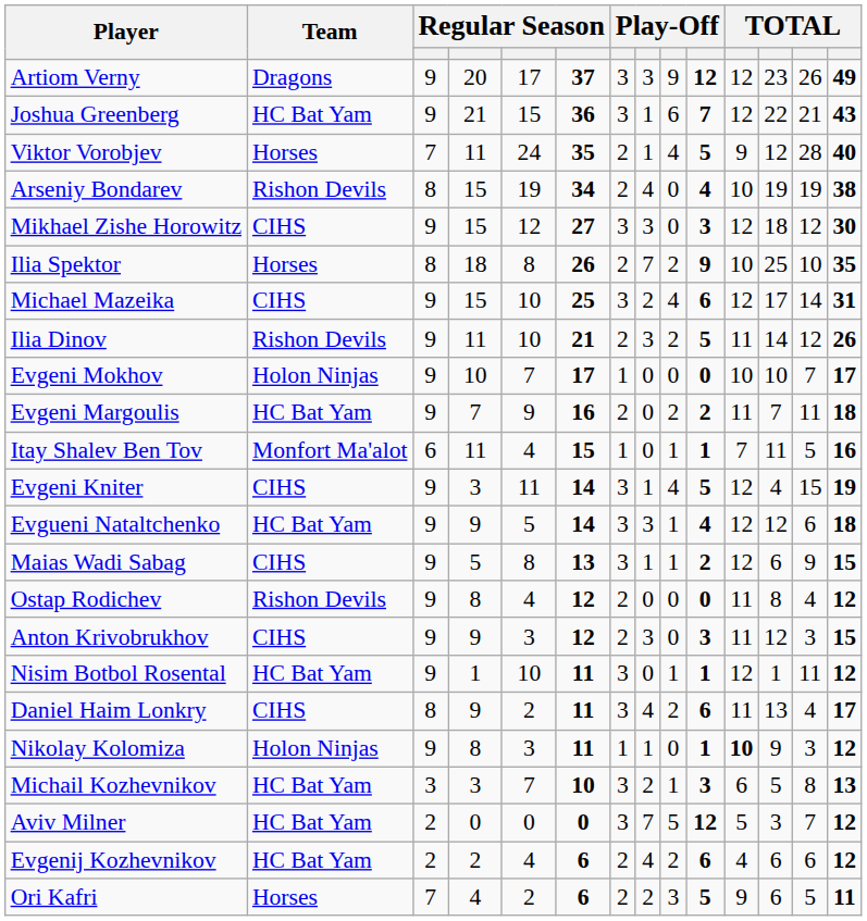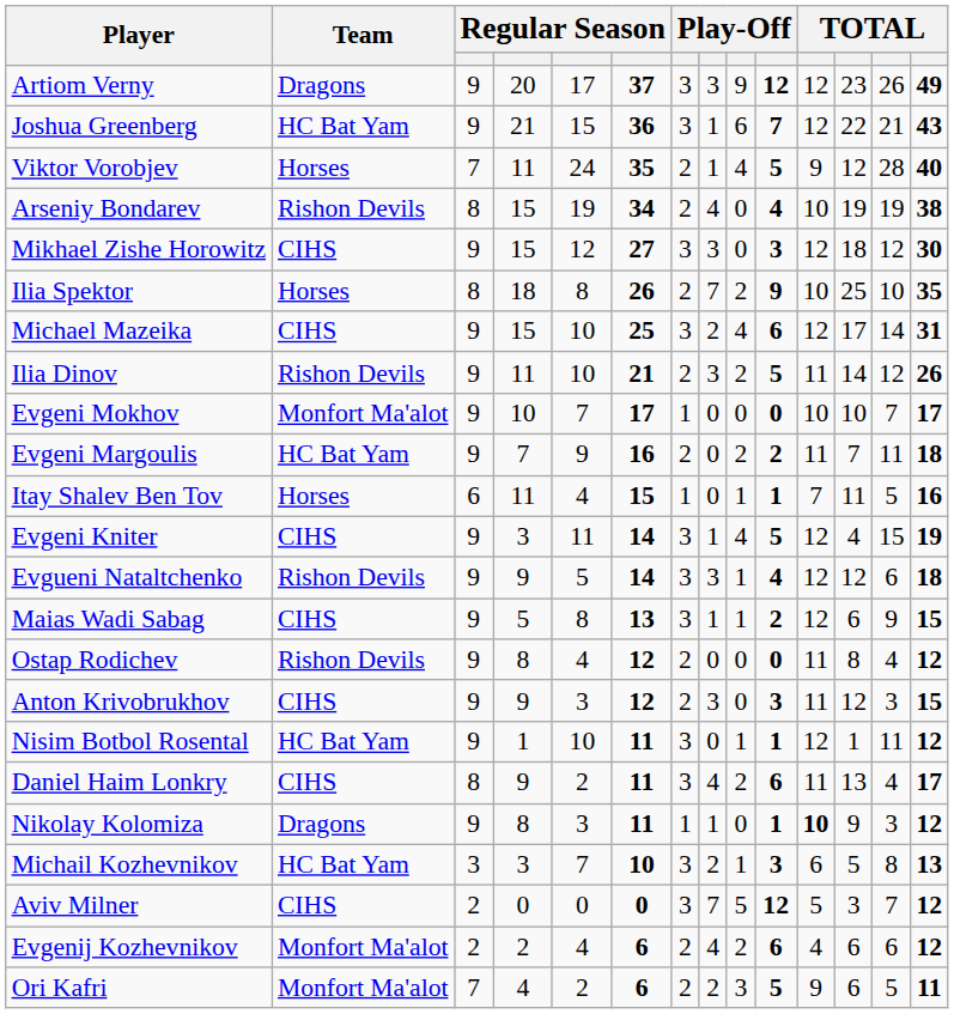Evgeni Mokhov | Team: Holon Ninjas -> Monfort Ma'alot
Itay Shalev Ben Tov | Team: Monfort Ma'alot -> Horses
Evgueni Nataltchenko | Team: HC Bat Yam -> Rishon Devils
Nikolay Kolomiza | Team: Holon Ninjas -> Dragons
Aviv Milner | Team: HC Bat Yam -> CIHS
Evgenij Kozhevnikov | Team: HC Bat Yam -> Monfort Ma'alot
Ori Kafri | Team: Horses -> Monfort Ma'alot
